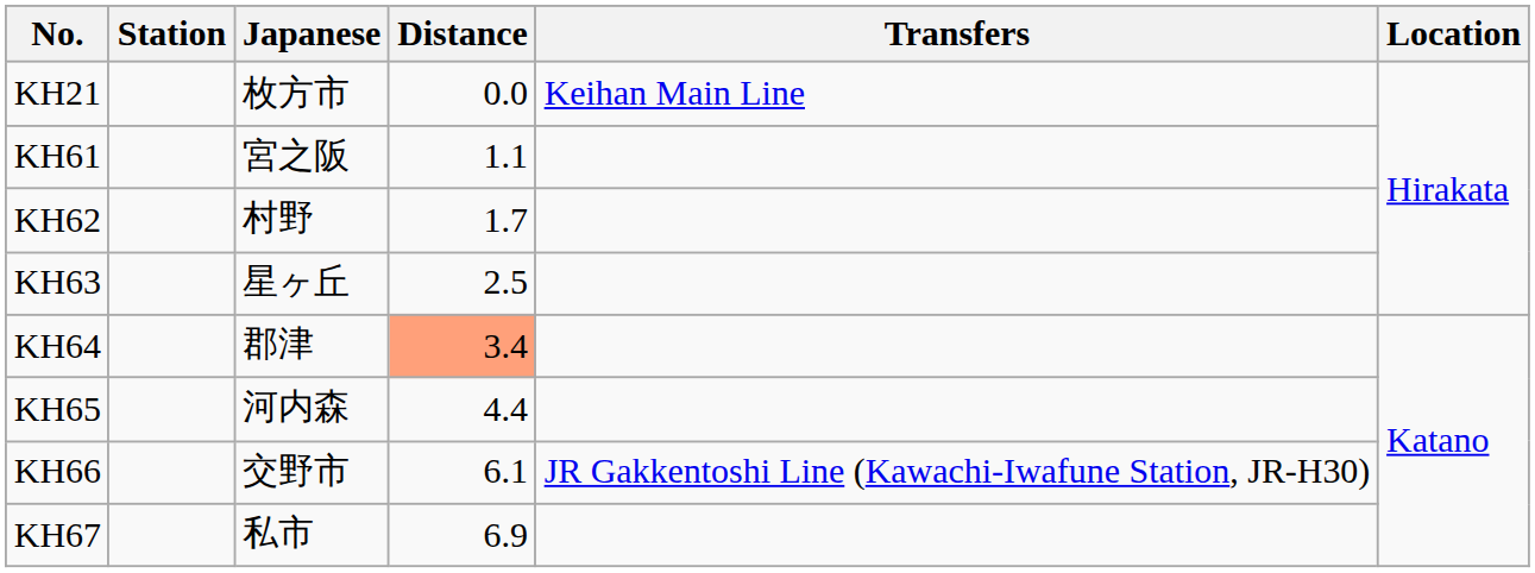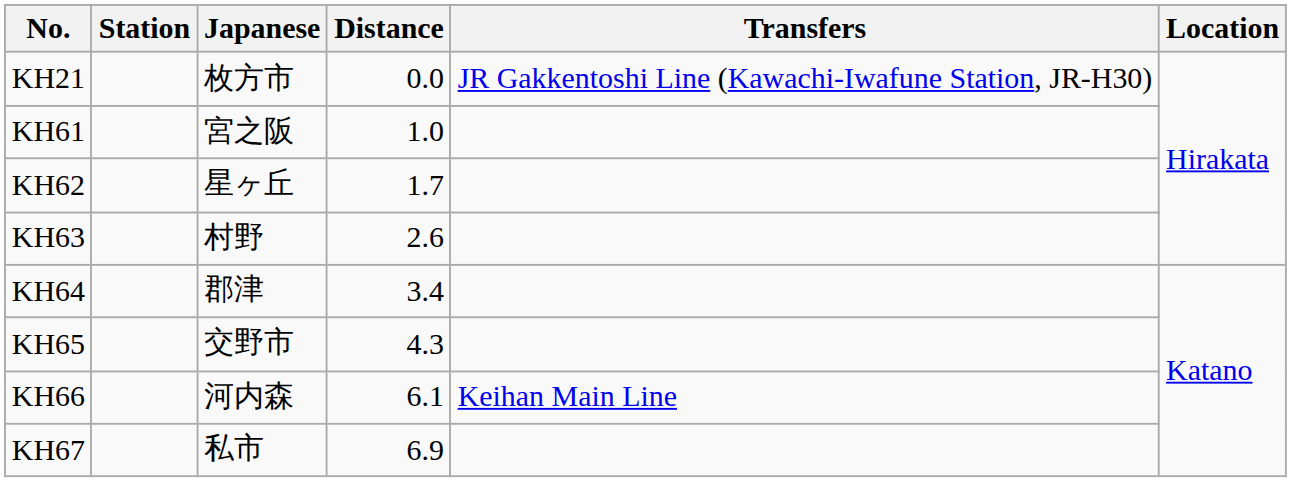KH21 | Transfers: Keihan Main Line -> JR Gakkentoshi Line (Kawachi-Iwafune Station, JR-H30)
KH61 | Distance: 1.1 -> 1.0
KH62 | Japanese: 村野 -> 星ヶ丘
KH63 | Japanese: 星ヶ丘 -> 村野
KH63 | Distance: 2.5 -> 2.6
KH64 | Distance: lightsalmon background -> no background
KH65 | Japanese: 河内森 -> 交野市
KH65 | Distance: 4.4 -> 4.3
KH66 | Japanese: 交野市 -> 河内森
KH66 | Transfers: JR Gakkentoshi Line (Kawachi-Iwafune Station, JR-H30) -> Keihan Main Line
